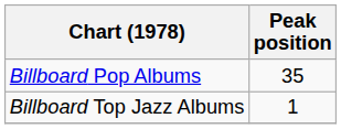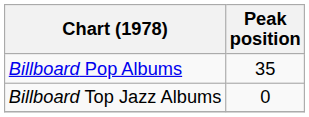Billboard Top Jazz Albums | Peak position: 1 -> 0
